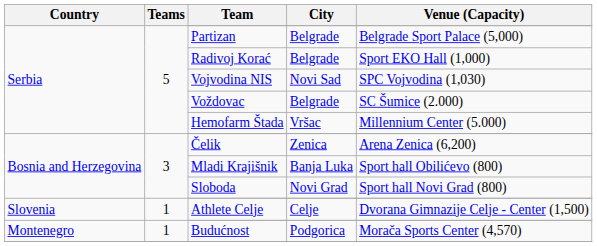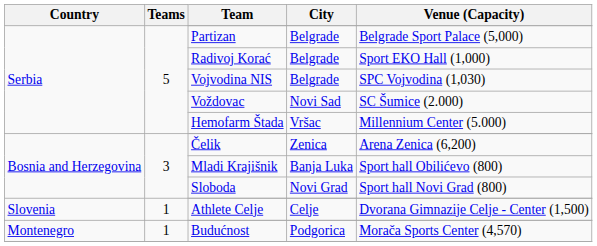Vojvodina NIS | City: Novi Sad -> Belgrade
Voždovac | City: Belgrade -> Novi Sad
